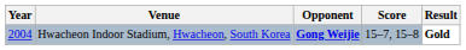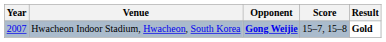Hwacheon Indoor Stadium, Hwacheon, South Korea | Year: 2004 -> 2007
